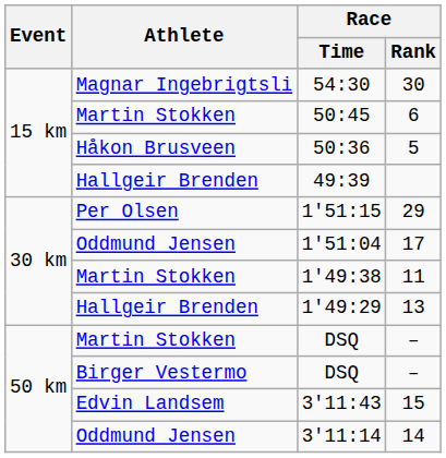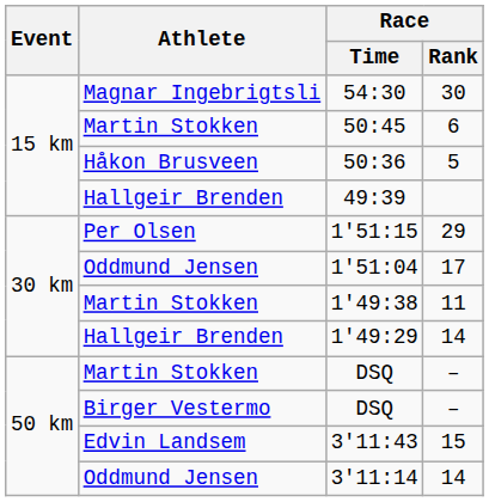1'49:29 | Race / Rank: 13 -> 14
